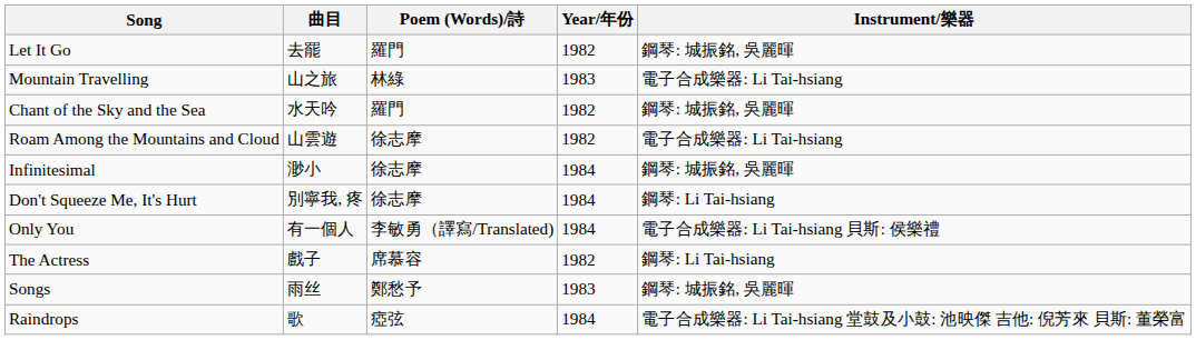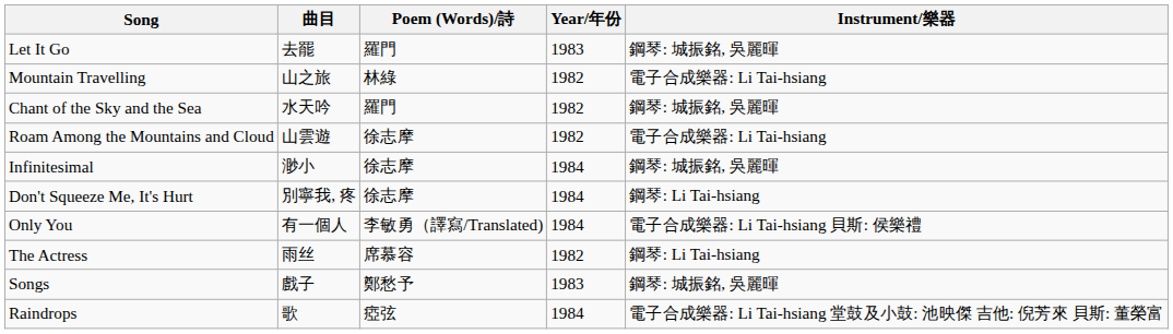Let It Go | Year/年份: 1982 -> 1983
Mountain Travelling | Year/年份: 1983 -> 1982
The Actress | 曲目: 戲子 -> 雨丝
Songs | 曲目: 雨丝 -> 戲子
